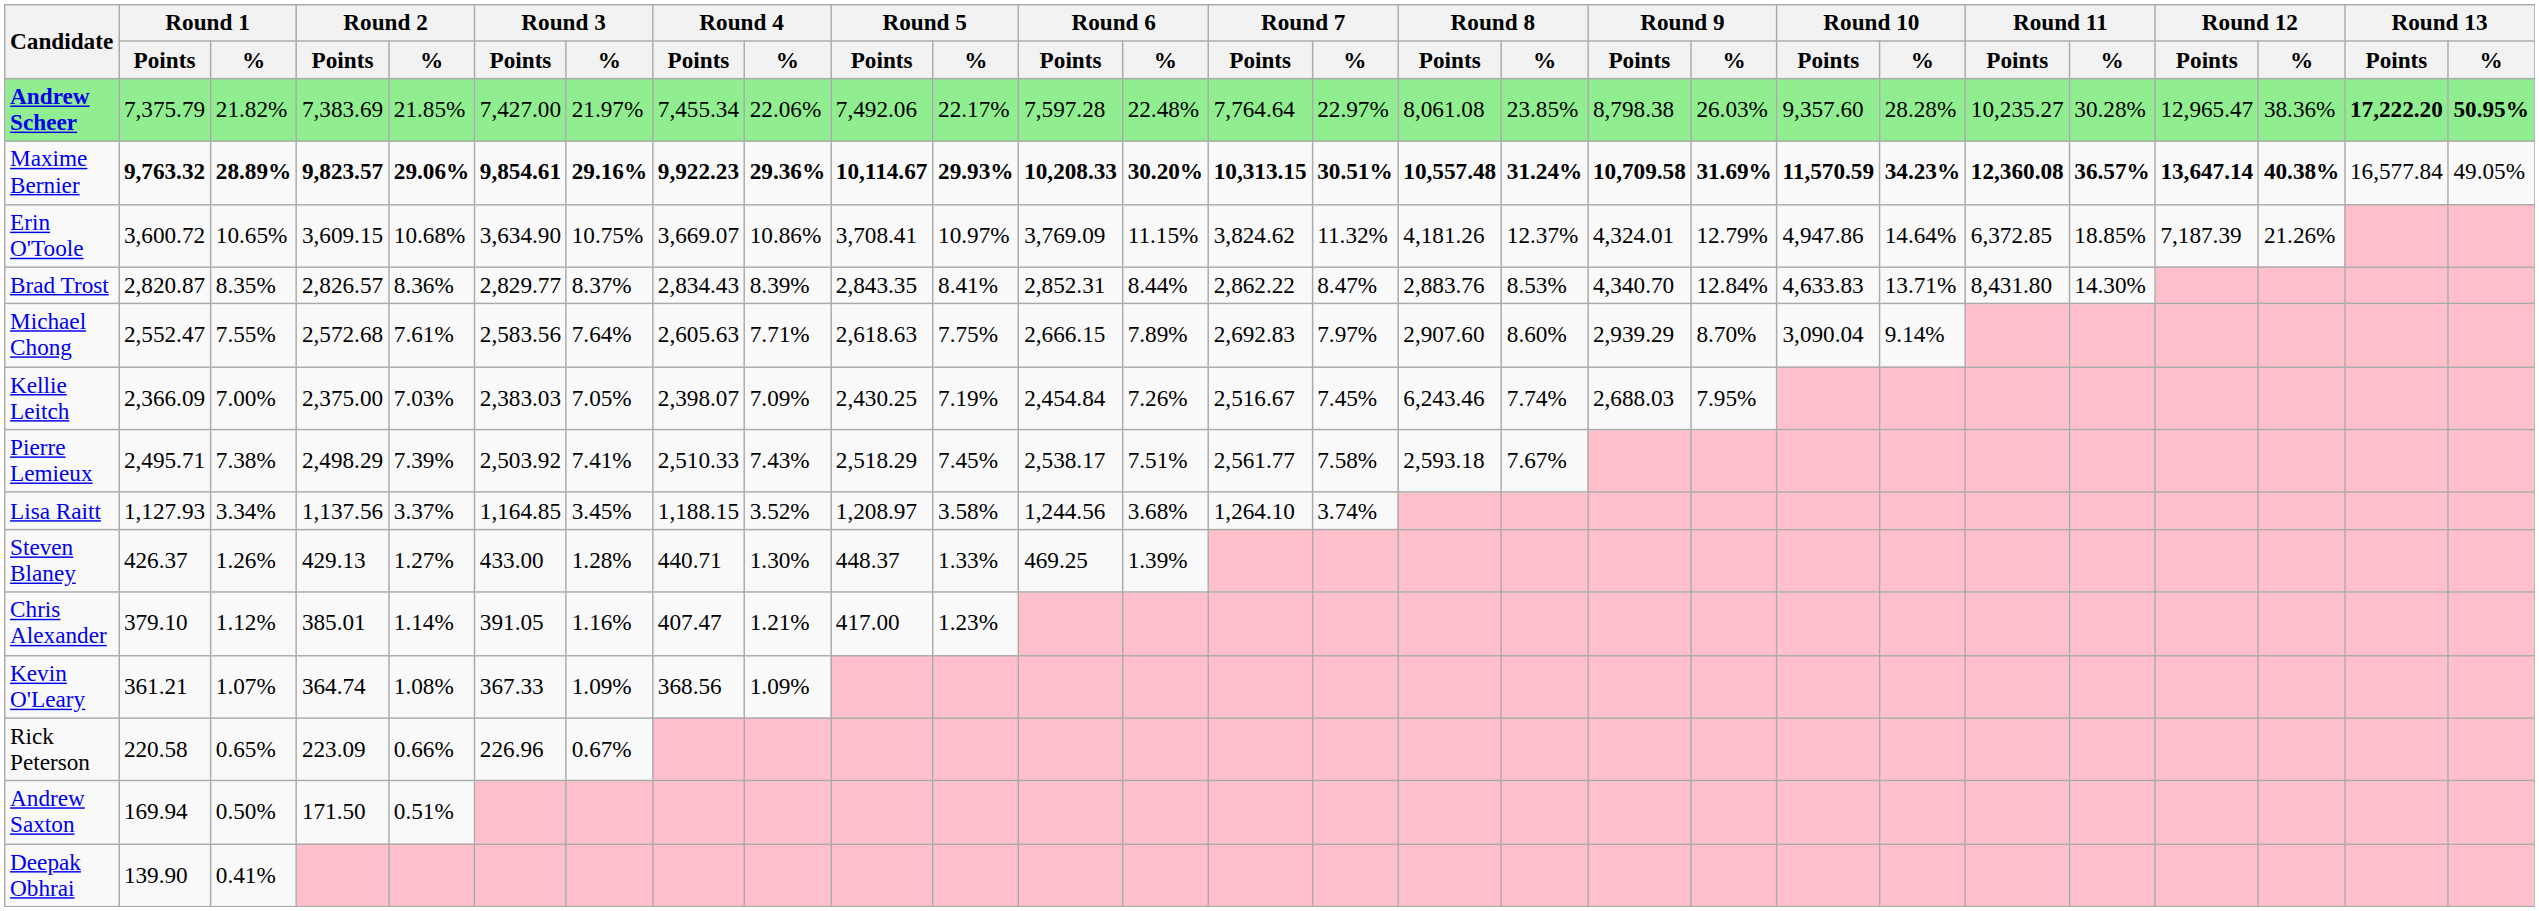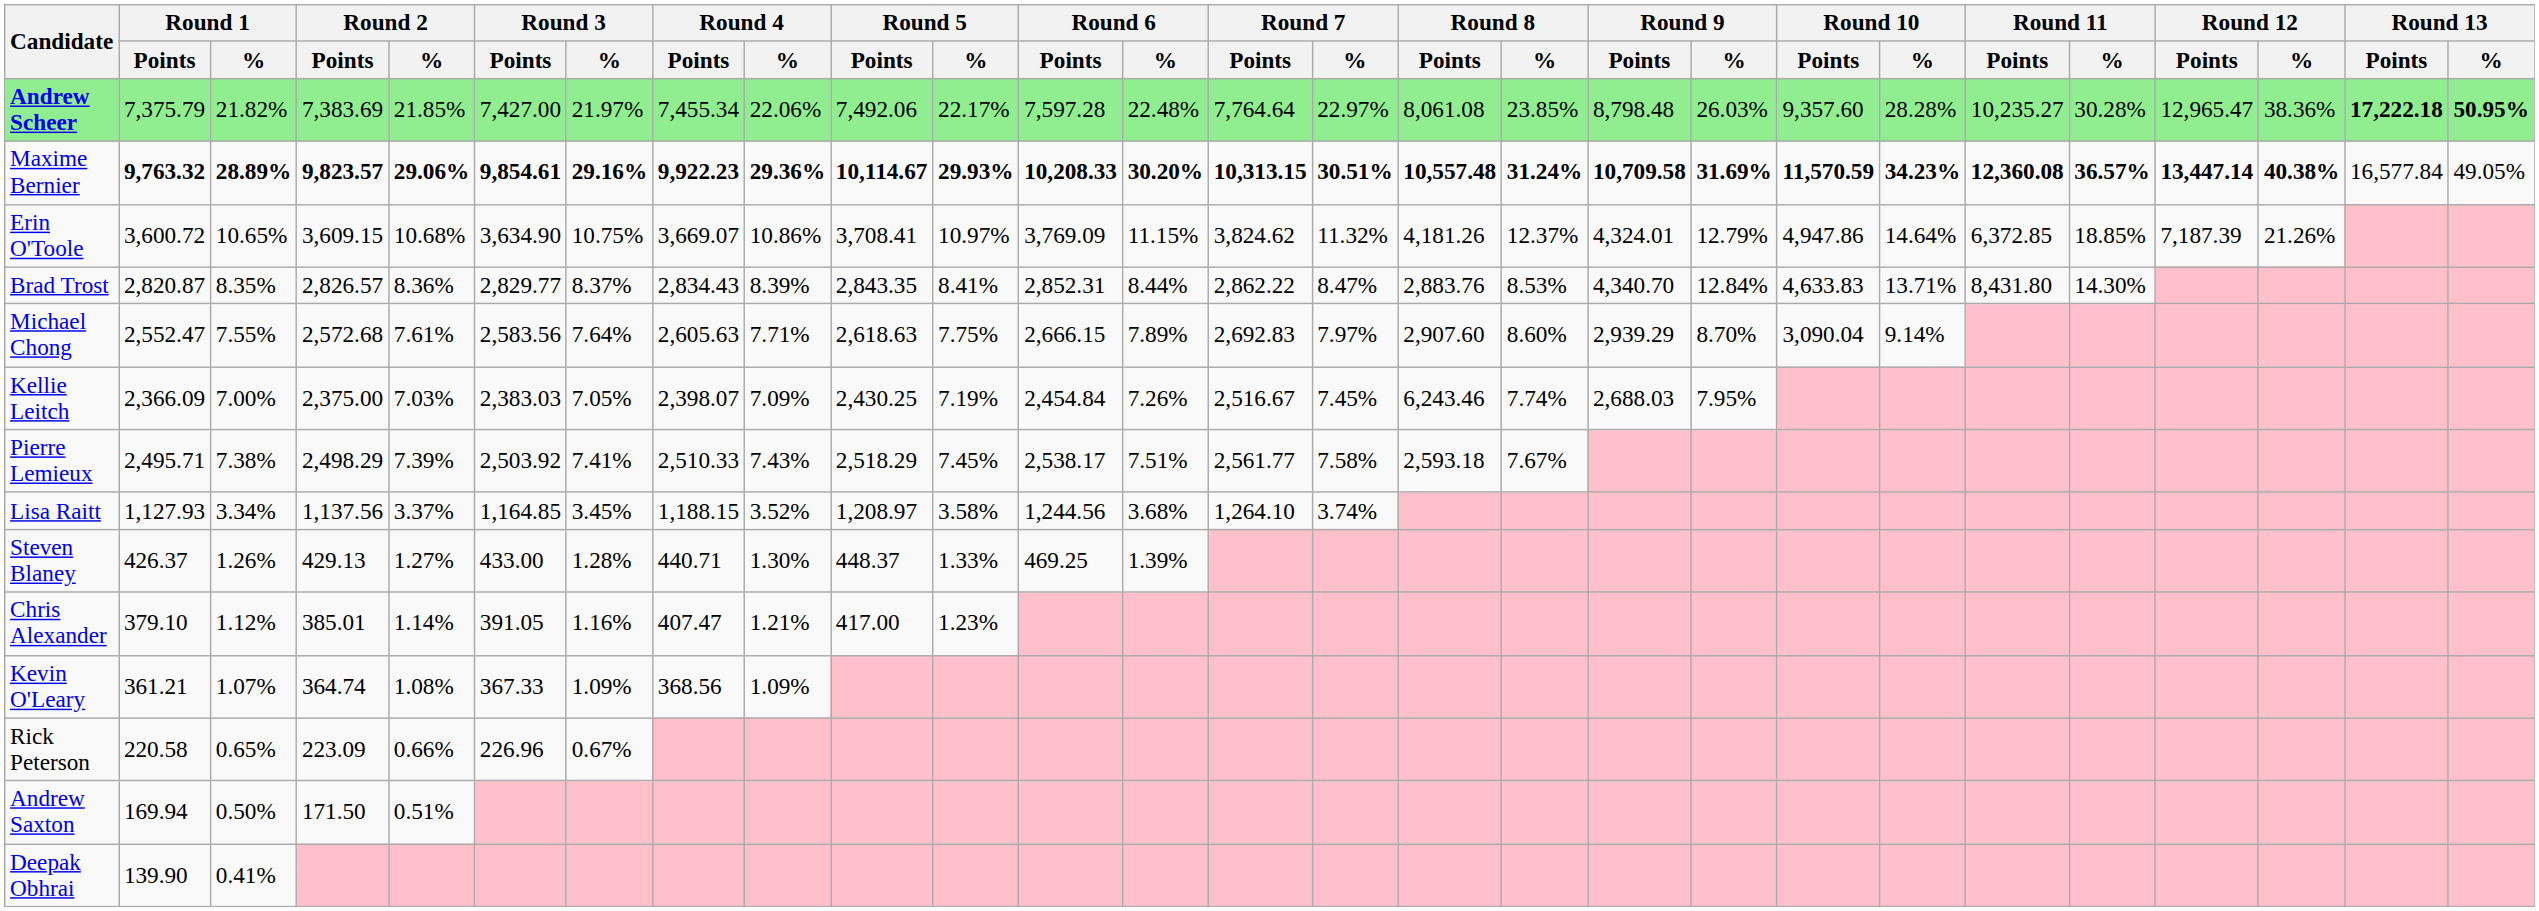Andrew Scheer | Round 9 / Points: 8,798.38 -> 8,798.48
Andrew Scheer | Round 13 / Points: 17,222.20 -> 17,222.18
Maxime Bernier | Round 12 / Points: 13,647.14 -> 13,447.14
